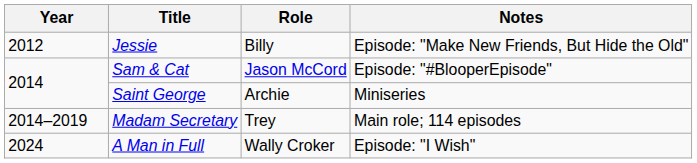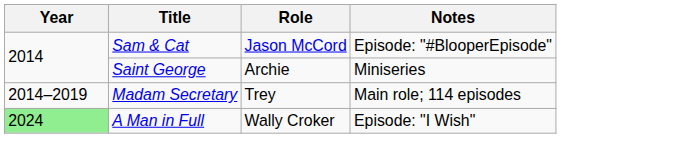- row: 2012 | Jessie | Billy | Episode: "Make New Friends, But Hide the Old"
A Man in Full | Year: no background -> lightgreen background
